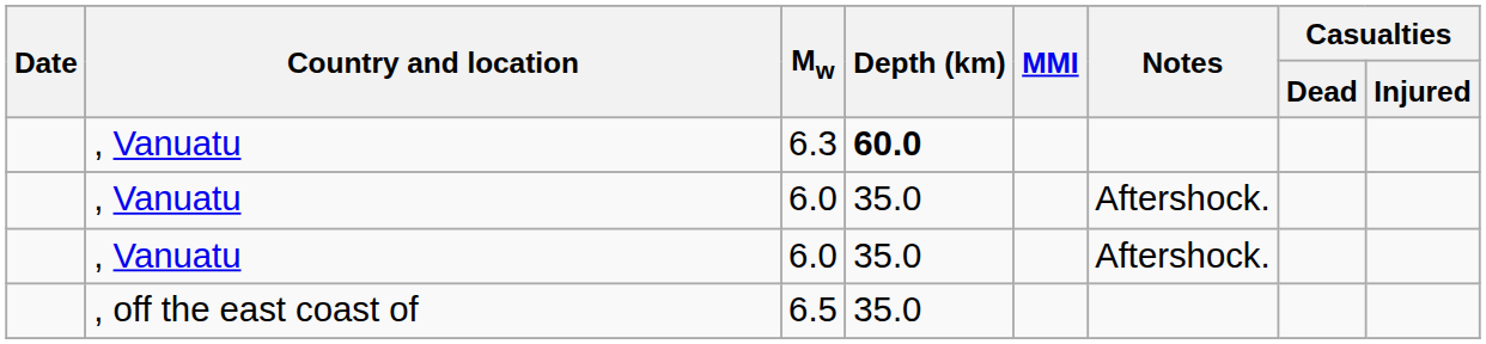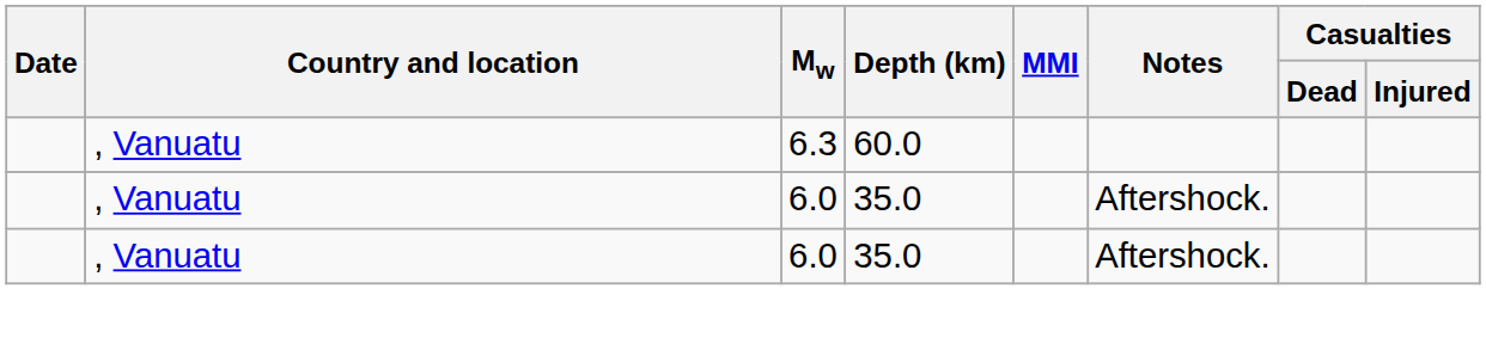6.3 | Depth (km): bold -> normal
- row: , off the east coast of | 6.5 | 35.0
